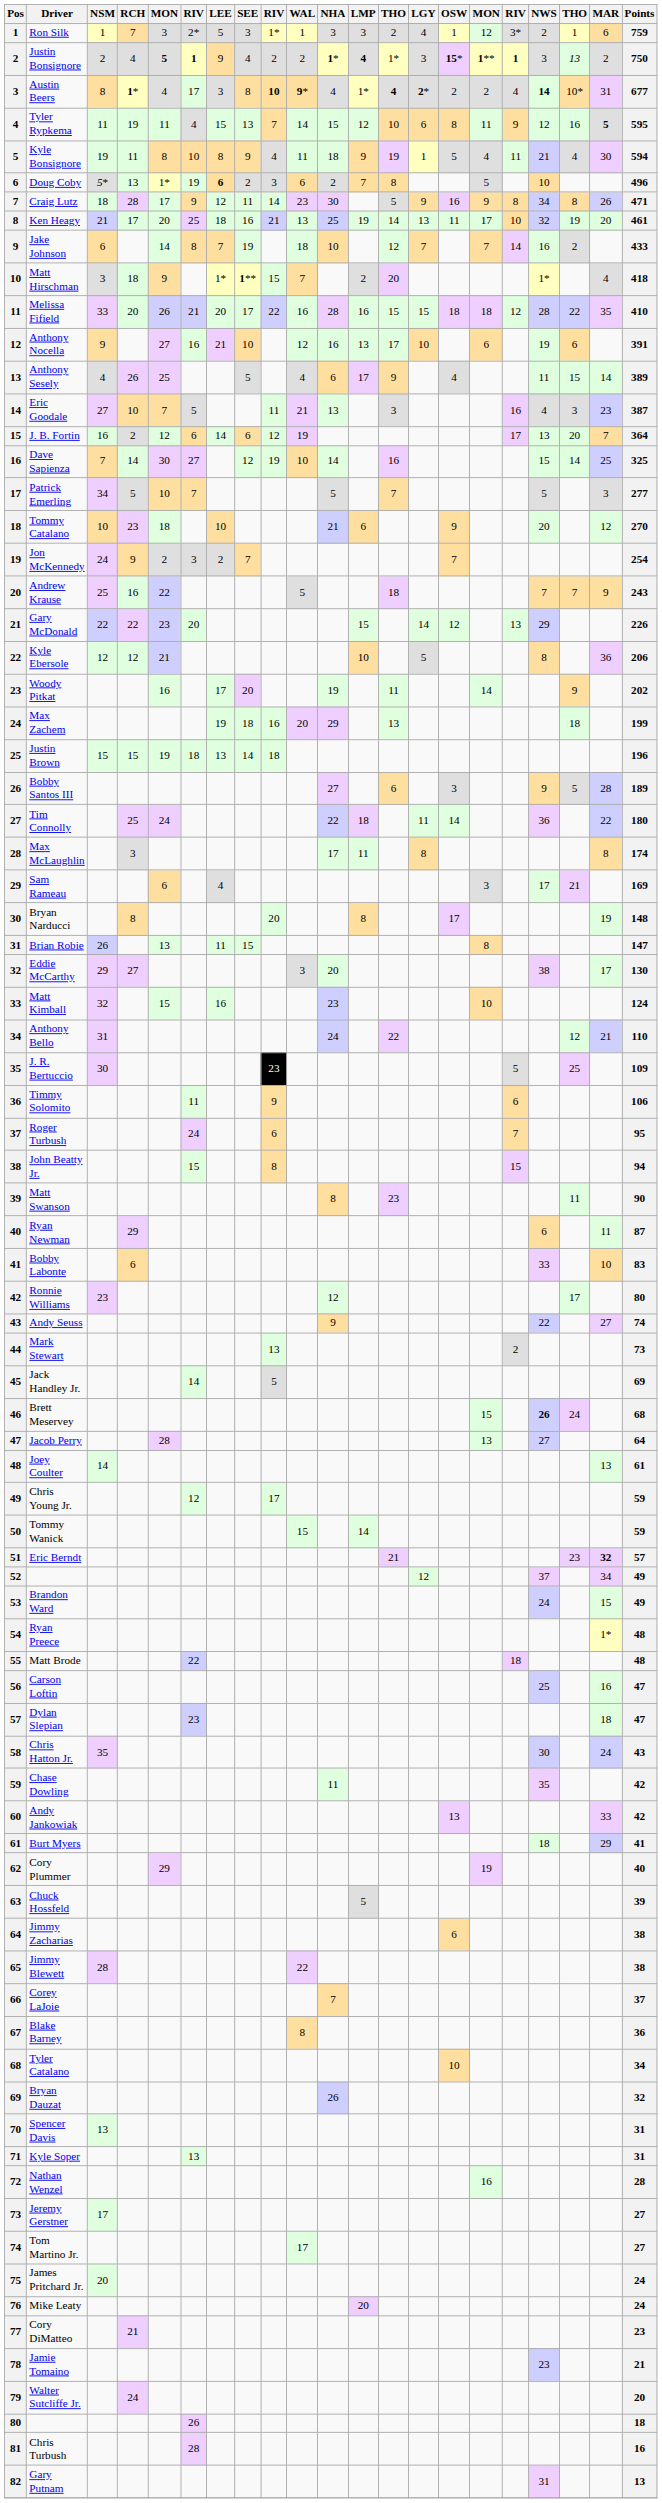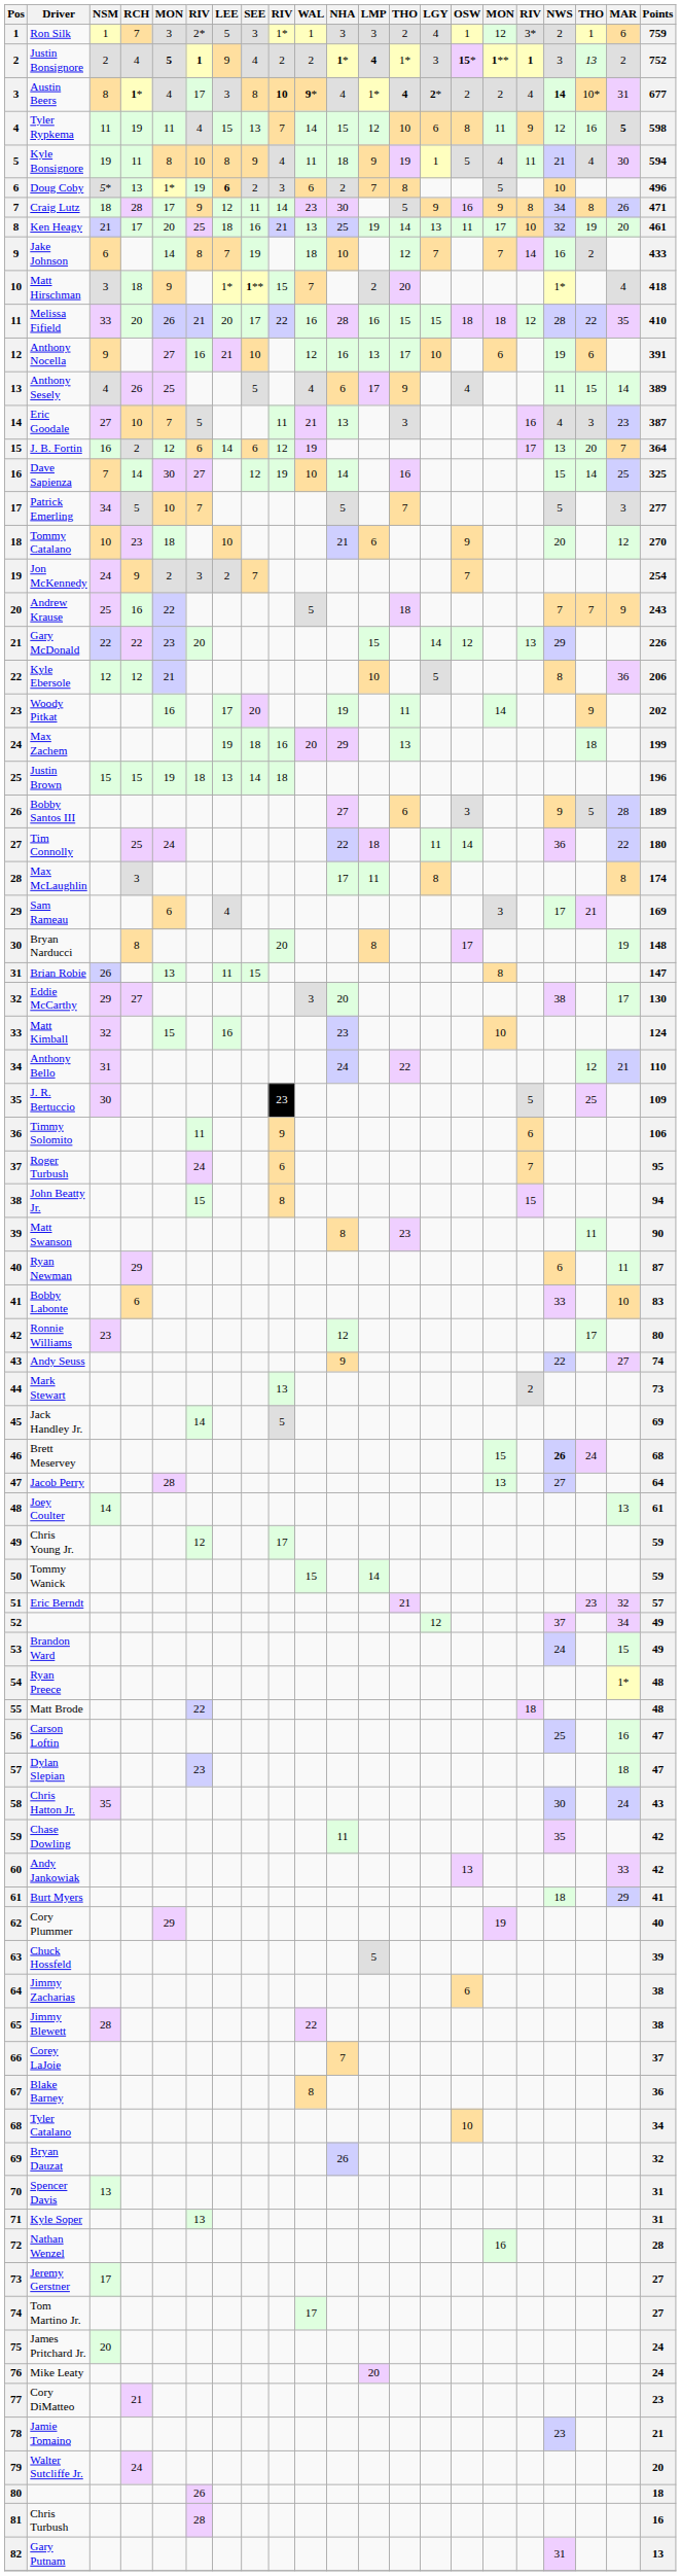Justin Bonsignore | Points: 750 -> 752
Tyler Rypkema | Points: 595 -> 598
Eric Berndt | MAR: bold -> normal
